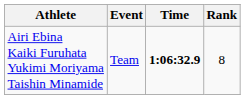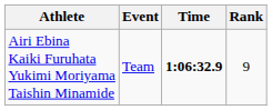Airi Ebina Kaiki Furuhata Yukimi Moriyama Taishin Minamide | Rank: 8 -> 9
